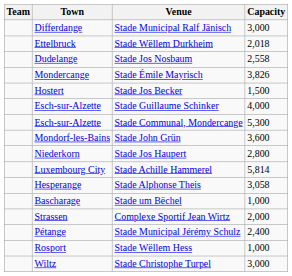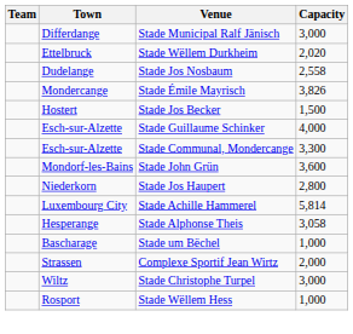Stade Wëllem Durkheim | Capacity: 2,018 -> 2,020
Stade Communal, Mondercange | Capacity: 5,300 -> 3,300
- row: Pétange | Stade Municipal Jérémy Schulz | 2,400
rows swapped: Stade Wëllem Hess <-> Stade Christophe Turpel
